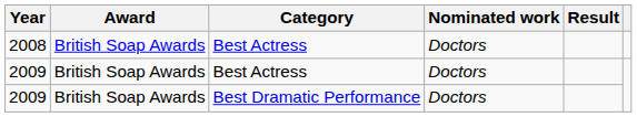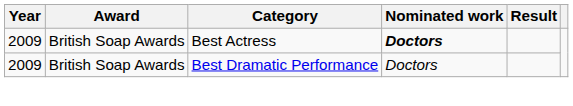- row: 2008 | British Soap Awards | Best Actress | Doctors
2009 / Best Actress | Nominated work: normal -> bold
